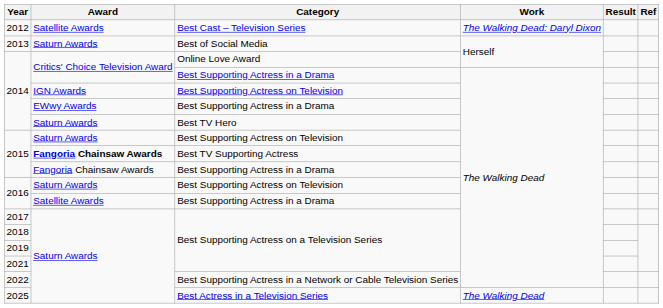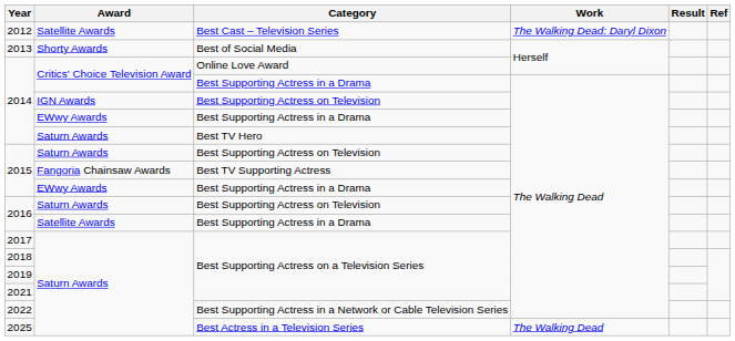2013 | Award: Saturn Awards -> Shorty Awards
2015 / Best TV Supporting Actress | Award: bold -> normal
2015 / Best Supporting Actress in a Drama | Award: Fangoria Chainsaw Awards -> EWwy Awards
